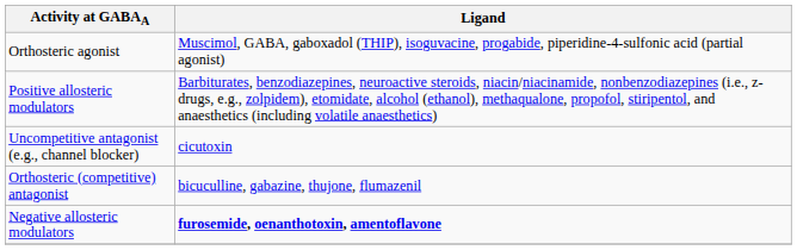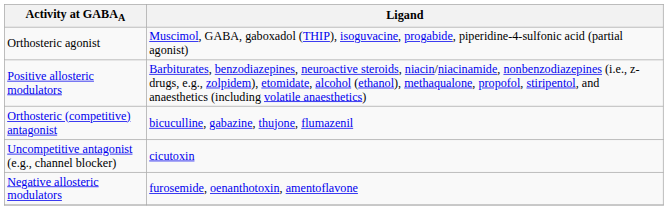rows swapped: Orthosteric (competitive) antagonist <-> Uncompetitive antagonist (e.g., channel blocker)
Negative allosteric modulators | Ligand: bold -> normal
